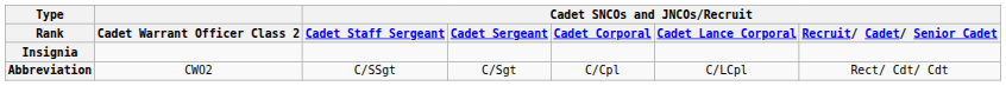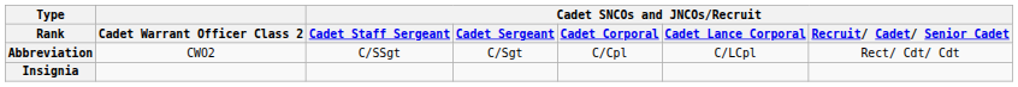rows swapped: Abbreviation <-> Insignia
